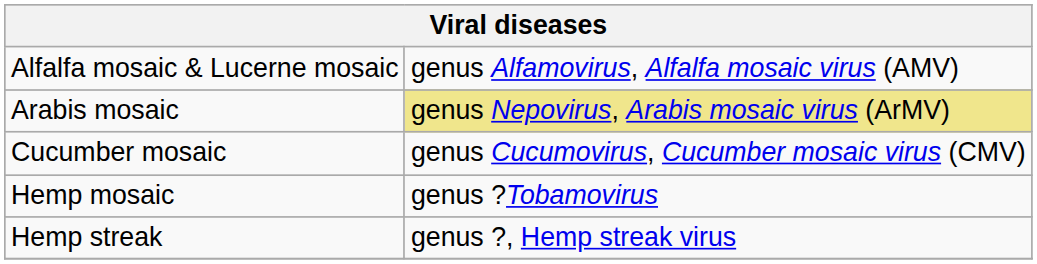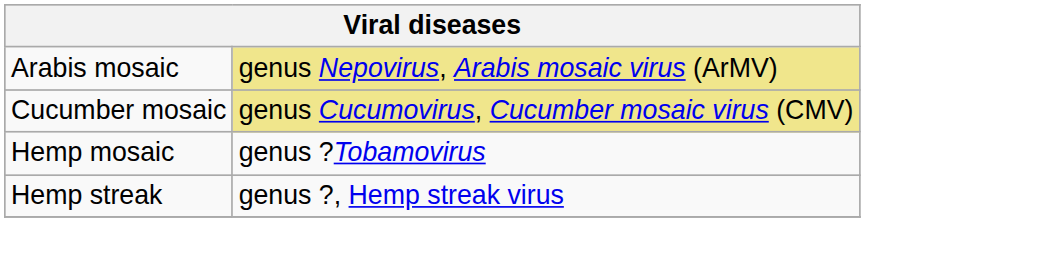- row: Alfalfa mosaic & Lucerne mosaic | genus Alfamovirus, Alfalfa mosaic virus (AMV)
Cucumber mosaic | column 2: no background -> khaki background
